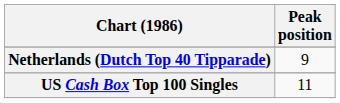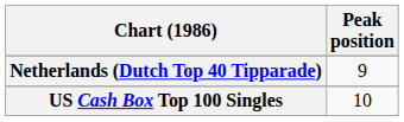US Cash Box Top 100 Singles | Peak position: 11 -> 10
